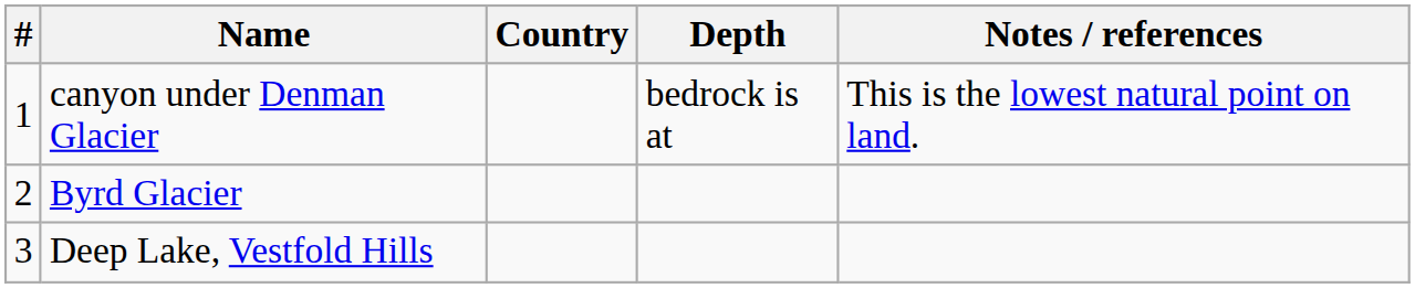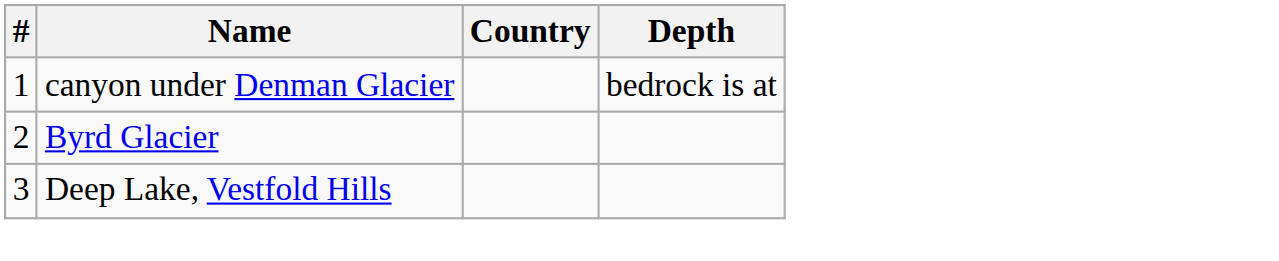- column: Notes / references | This is the lowest natural point on land.
